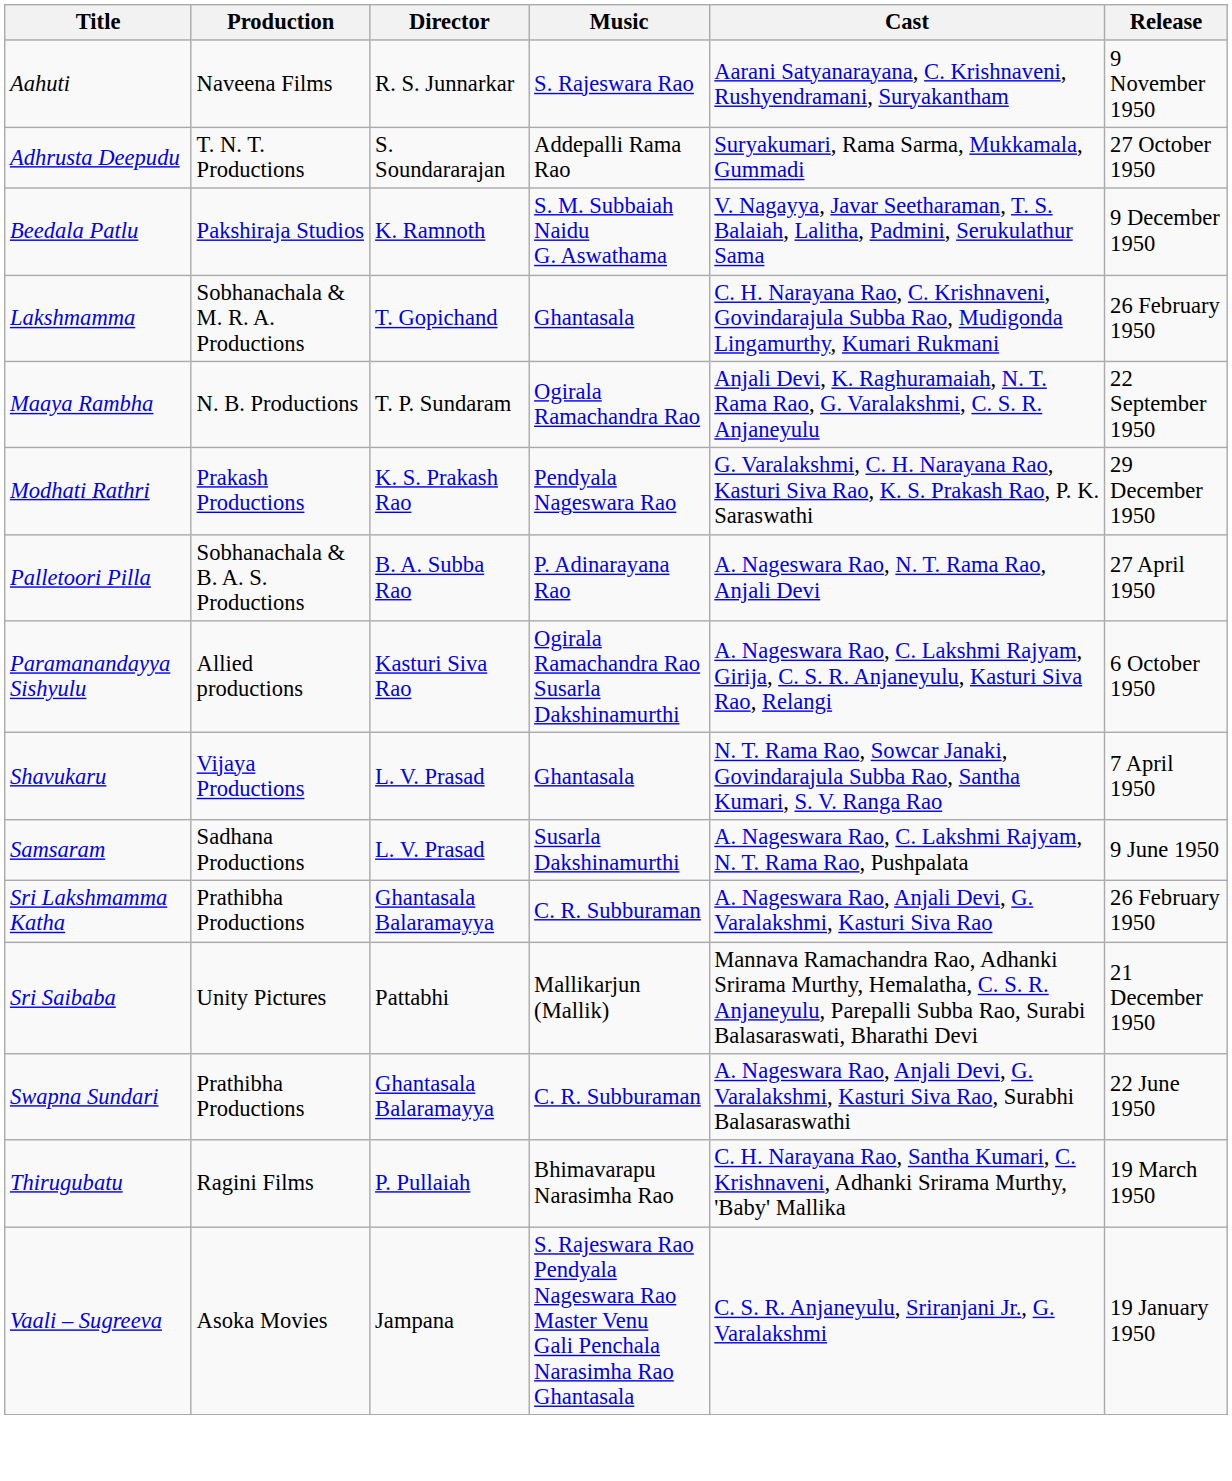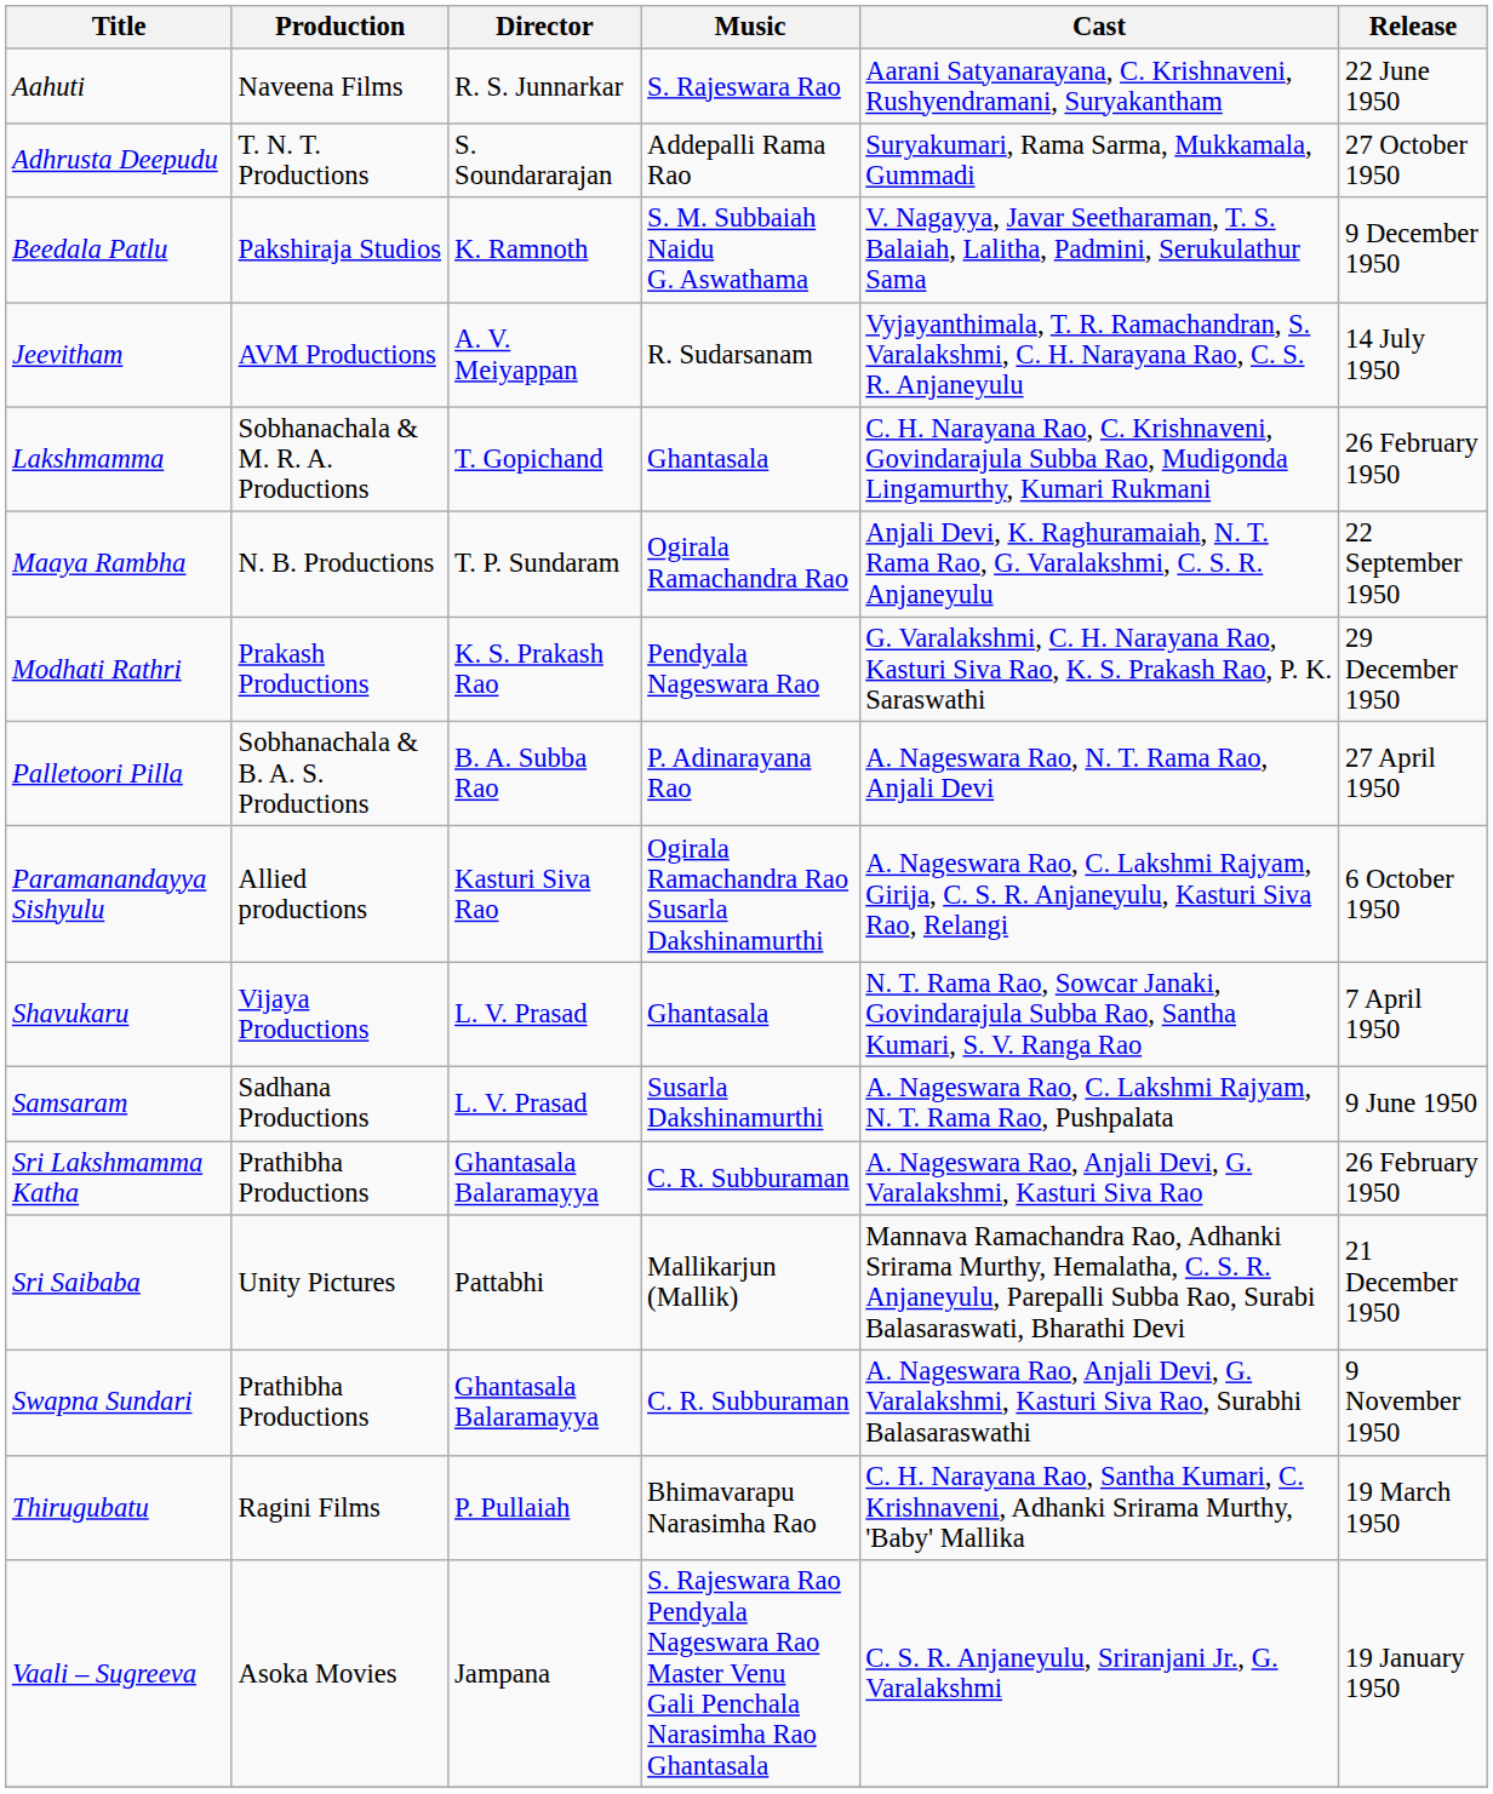Aahuti | Release: 9 November 1950 -> 22 June 1950
+ row: Jeevitham | AVM Productions | A. V. Meiyappan | R. Sudarsanam | Vyjayanthimala, T. R. Ramachandran, S. Varalakshmi, C. H. Narayana Rao, C. S. R. Anjaneyulu | 14 July 1950
Swapna Sundari | Release: 22 June 1950 -> 9 November 1950
